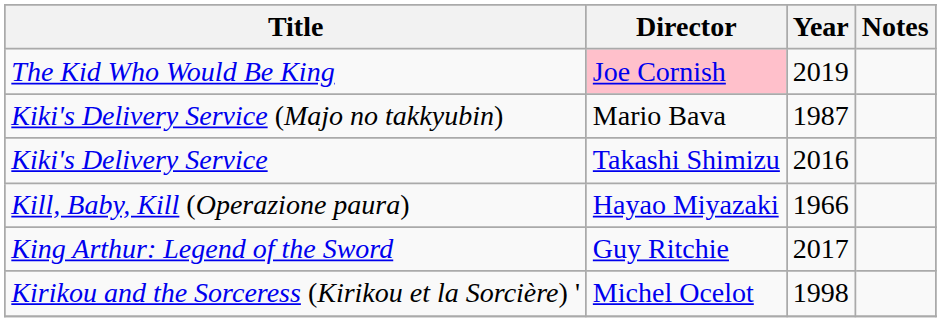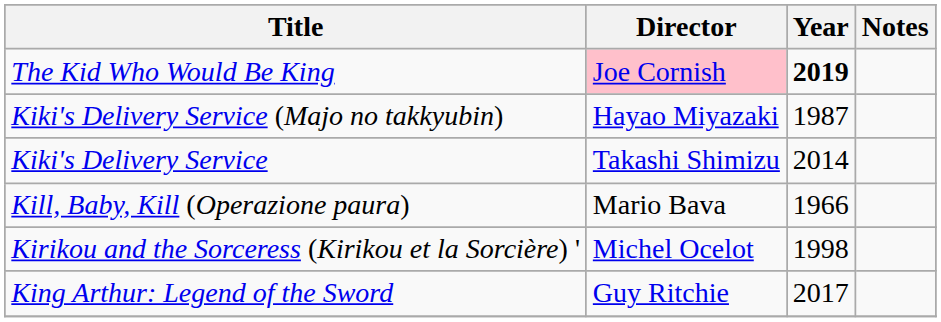The Kid Who Would Be King | Year: normal -> bold
Kiki's Delivery Service (Majo no takkyubin) | Director: Mario Bava -> Hayao Miyazaki
Kiki's Delivery Service | Year: 2016 -> 2014
Kill, Baby, Kill (Operazione paura) | Director: Hayao Miyazaki -> Mario Bava
rows swapped: King Arthur: Legend of the Sword <-> Kirikou and the Sorceress (Kirikou et la Sorcière) '
